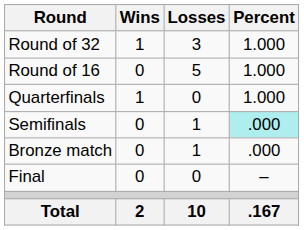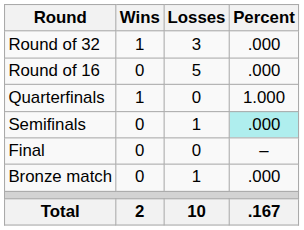Round of 32 | Percent: 1.000 -> .000
Round of 16 | Percent: 1.000 -> .000
rows swapped: Final <-> Bronze match
